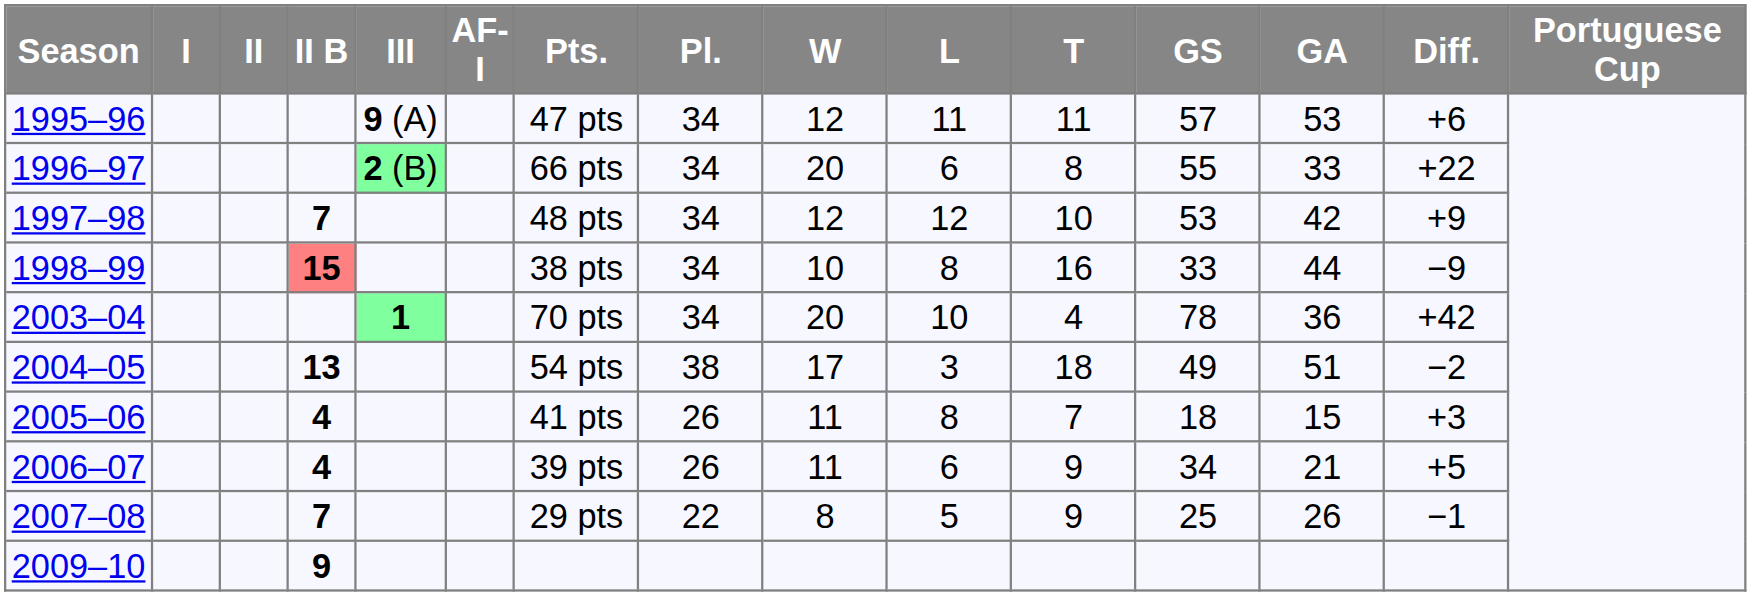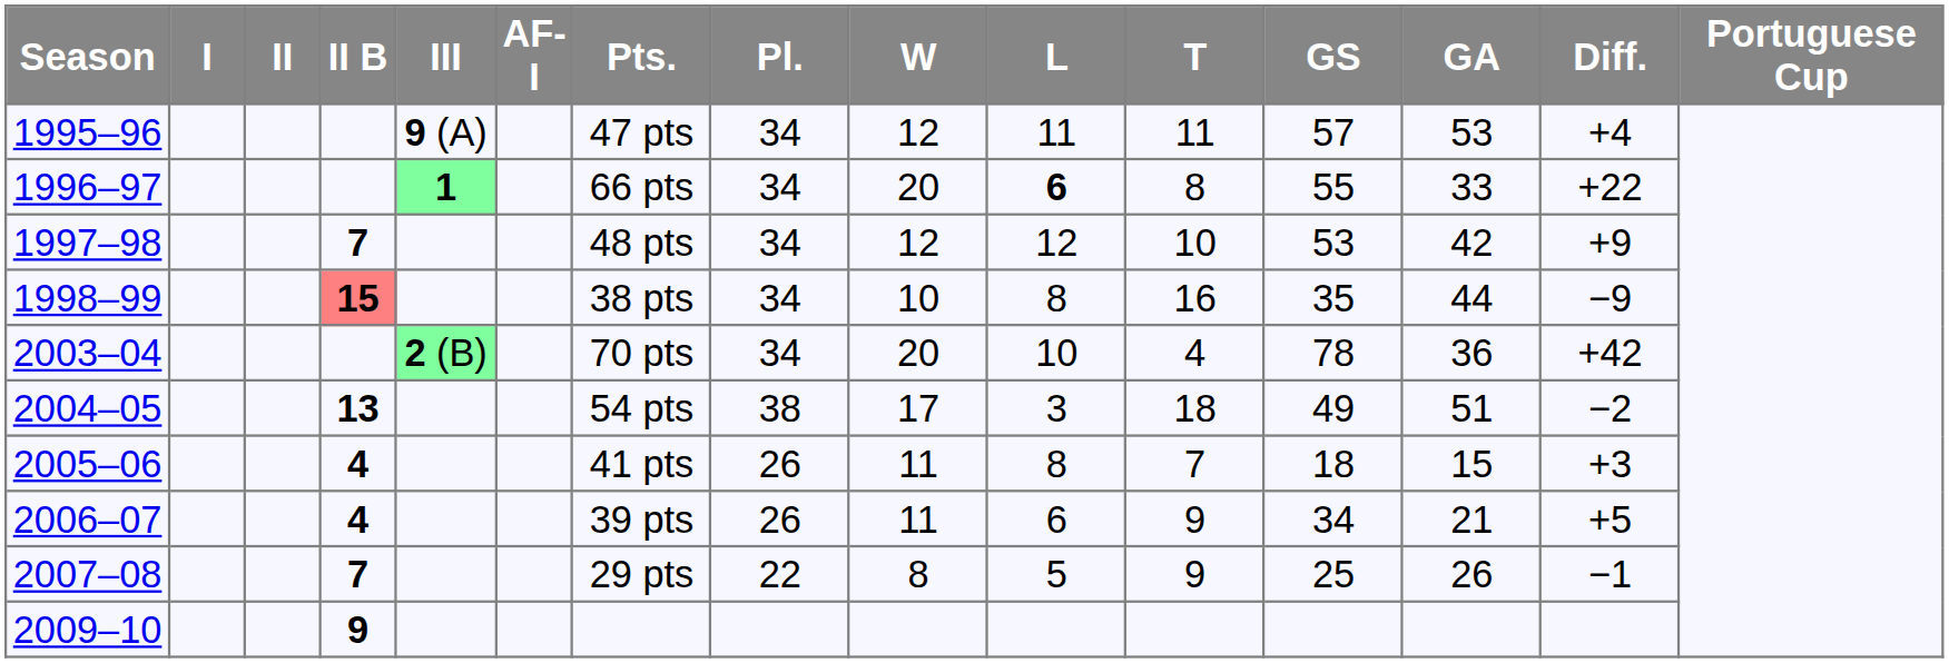1995–96 | Diff.: +6 -> +4
1996–97 | III: 2 (B) -> 1
1996–97 | L: normal -> bold
1998–99 | GS: 33 -> 35
2003–04 | III: 1 -> 2 (B)
